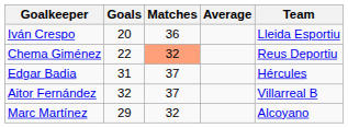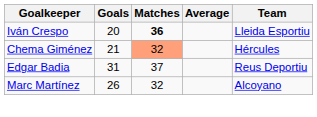Iván Crespo | Matches: normal -> bold
Chema Giménez | Goals: 22 -> 21
Chema Giménez | Team: Reus Deportiu -> Hércules
Edgar Badia | Team: Hércules -> Reus Deportiu
- row: Aitor Fernández | 32 | 37 | Villarreal B
Marc Martínez | Goals: 29 -> 26
